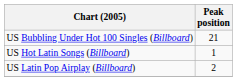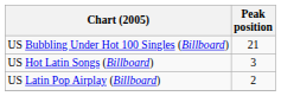US Hot Latin Songs (Billboard) | Peak position: 1 -> 3
